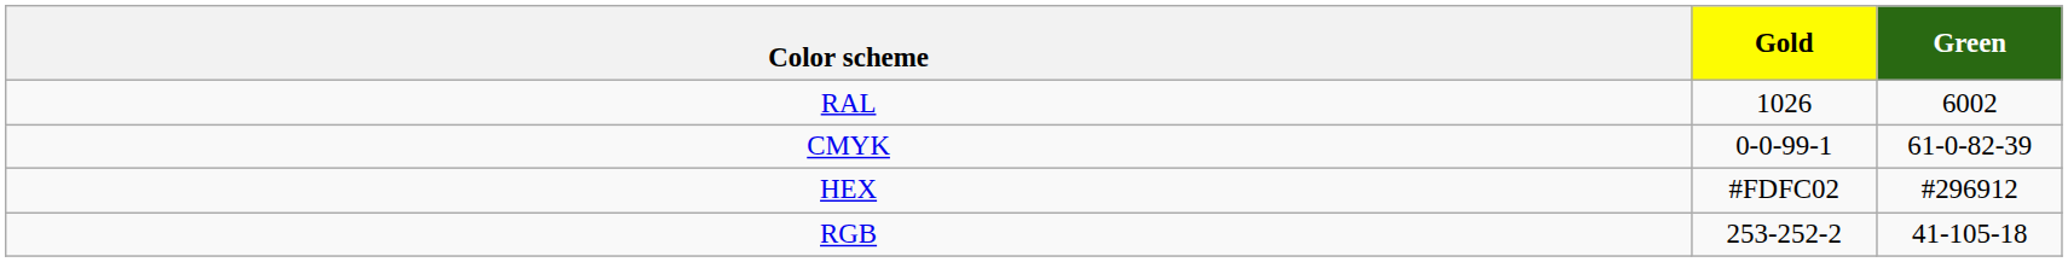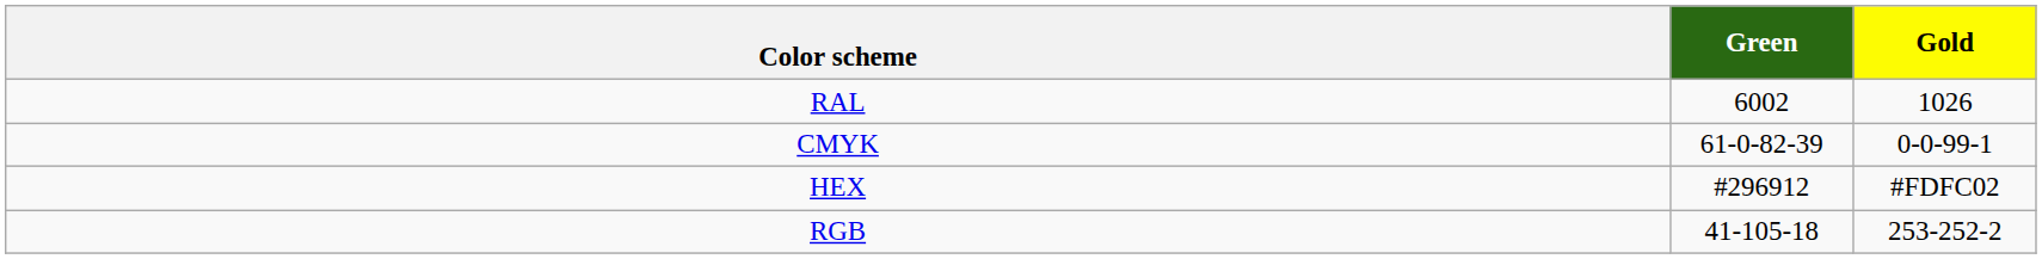columns swapped: Green <-> Gold
